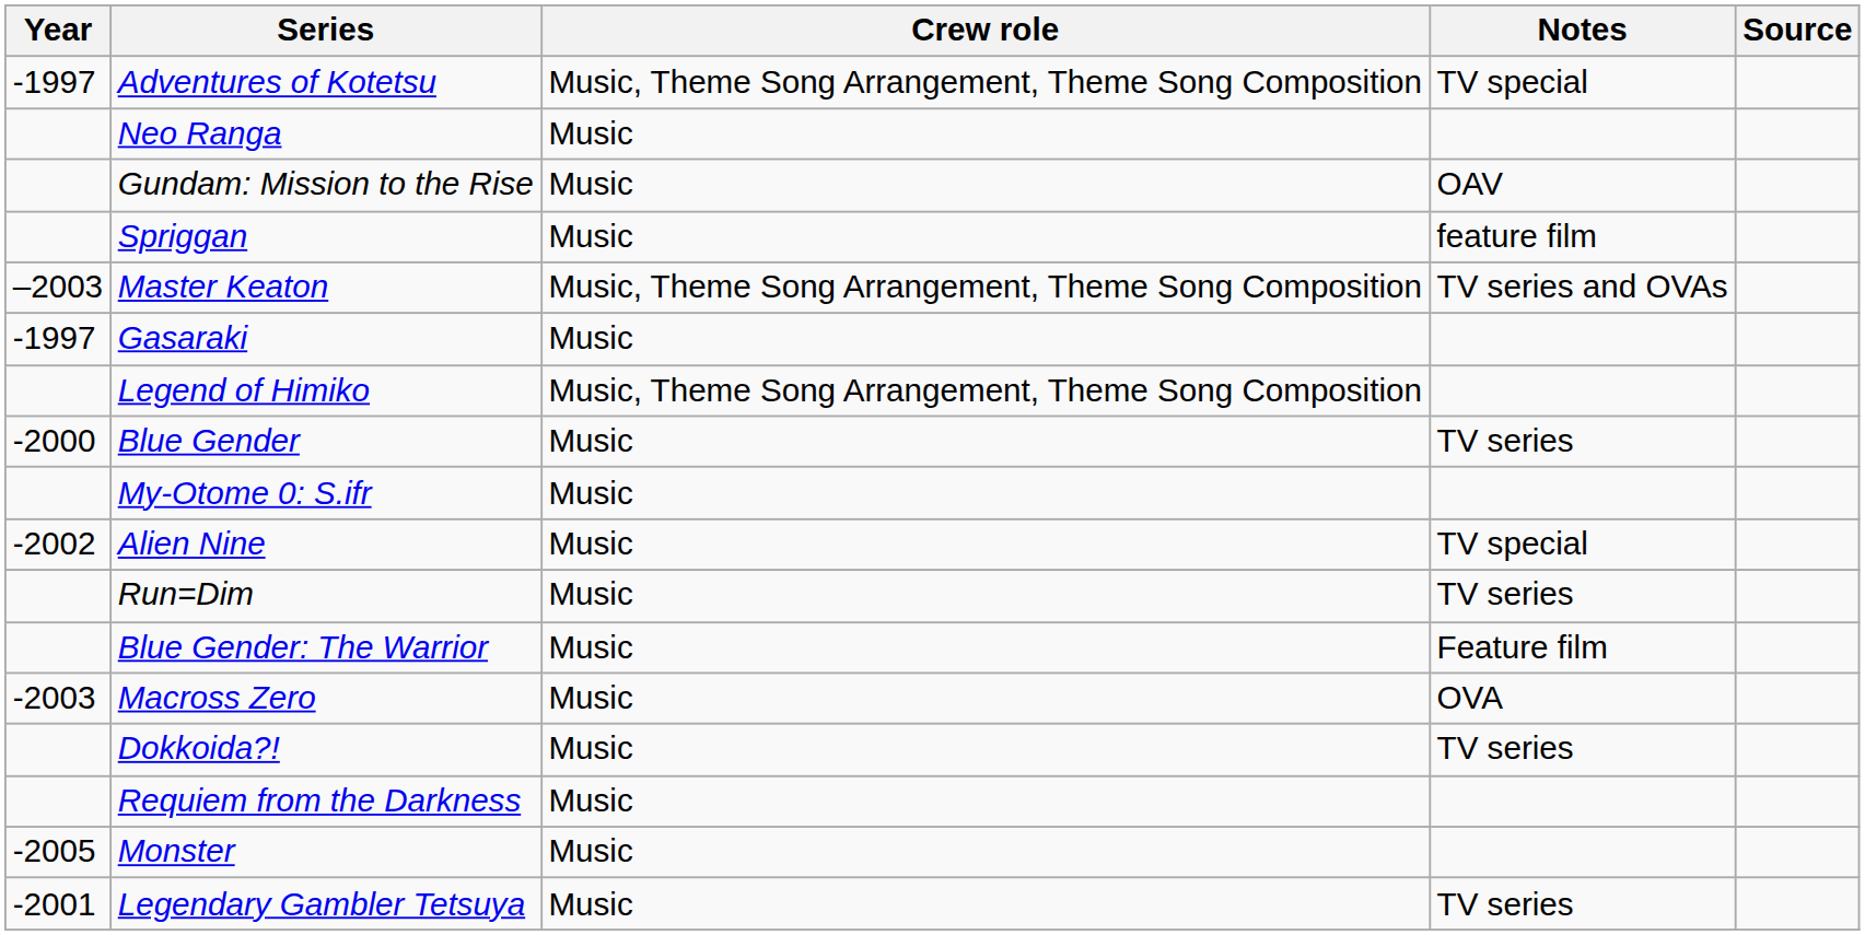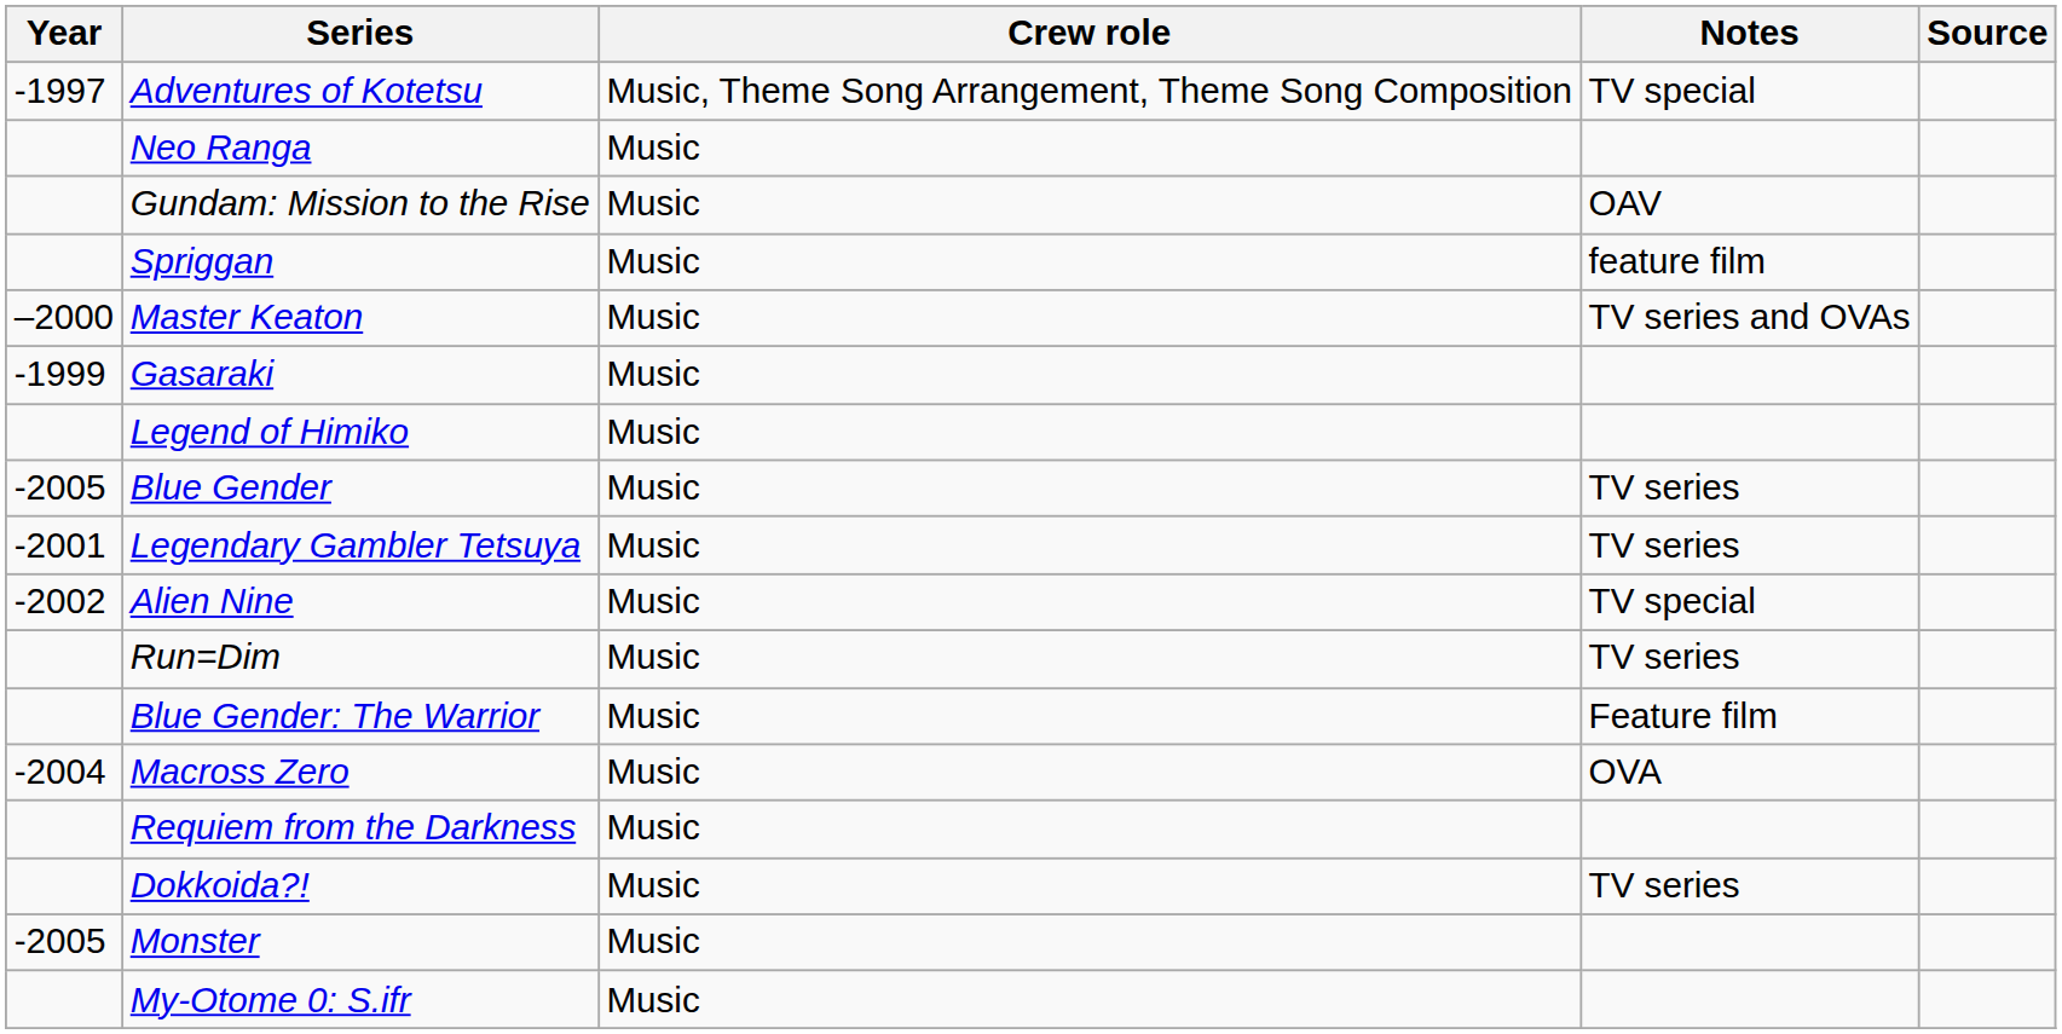Master Keaton | Year: –2003 -> –2000
Master Keaton | Crew role: Music, Theme Song Arrangement, Theme Song Composition -> Music
Gasaraki | Year: -1997 -> -1999
Legend of Himiko | Crew role: Music, Theme Song Arrangement, Theme Song Composition -> Music
Blue Gender | Year: -2000 -> -2005
rows swapped: Legendary Gambler Tetsuya <-> My-Otome 0: S.ifr
Macross Zero | Year: -2003 -> -2004
rows swapped: Dokkoida?! <-> Requiem from the Darkness
